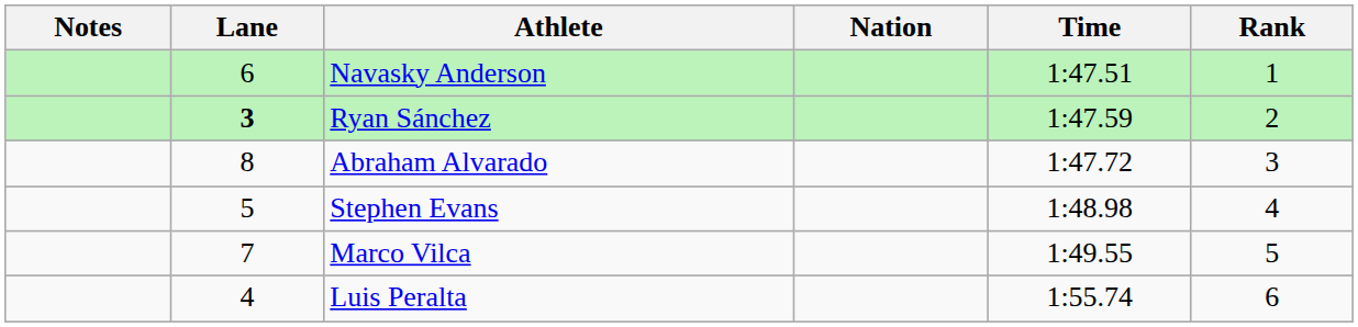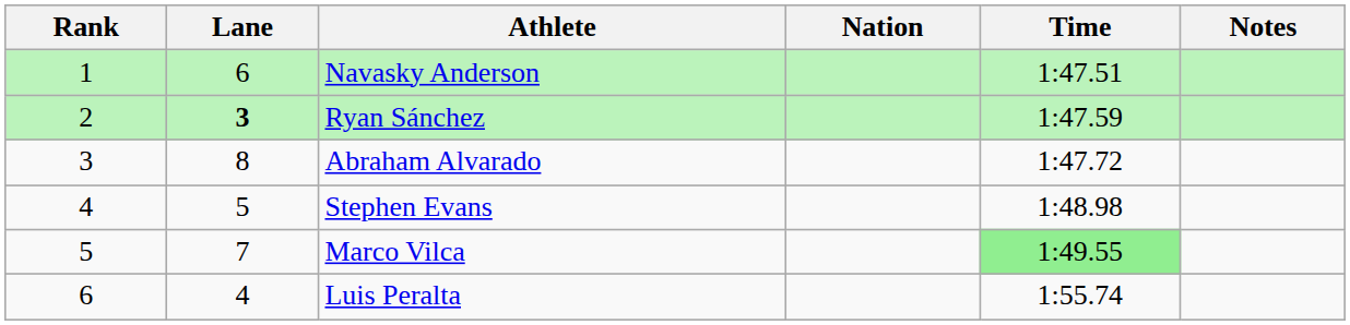columns swapped: Rank <-> Notes
Marco Vilca | Time: no background -> lightgreen background
